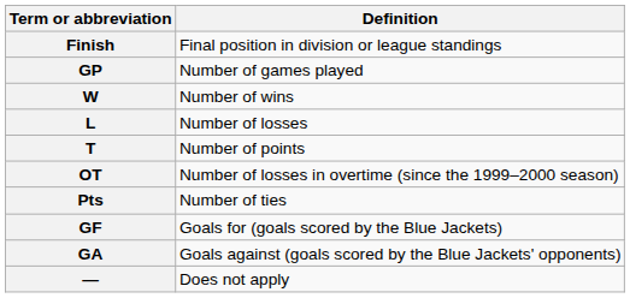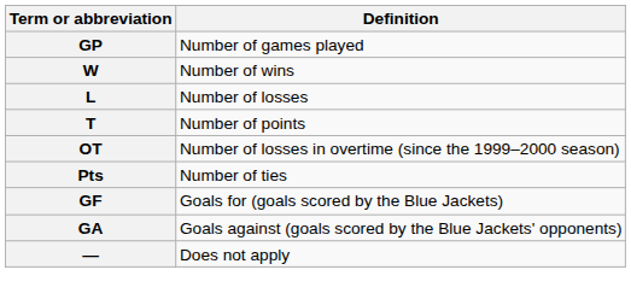- row: Finish | Final position in division or league standings
